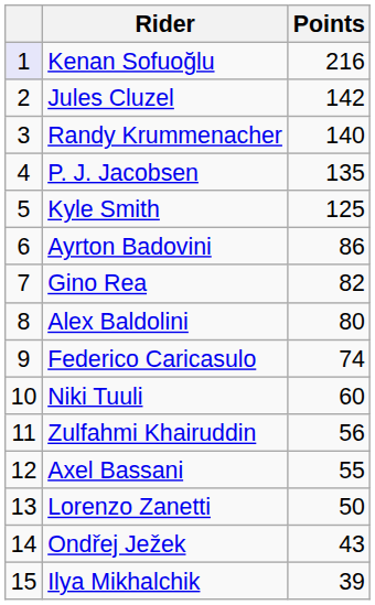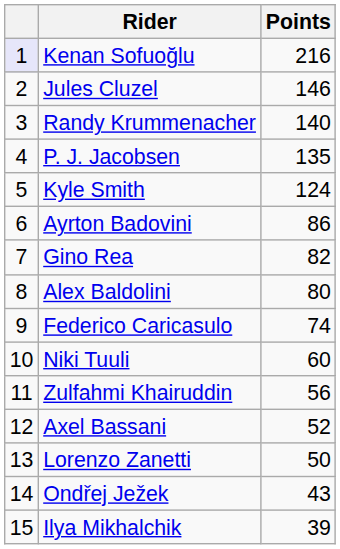Jules Cluzel | Points: 142 -> 146
Kyle Smith | Points: 125 -> 124
Axel Bassani | Points: 55 -> 52
